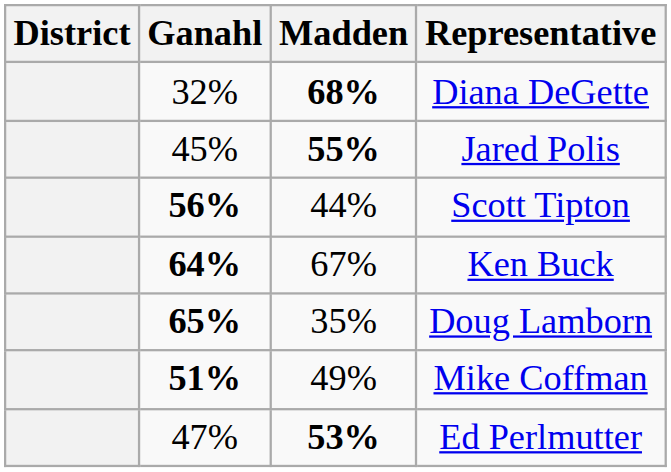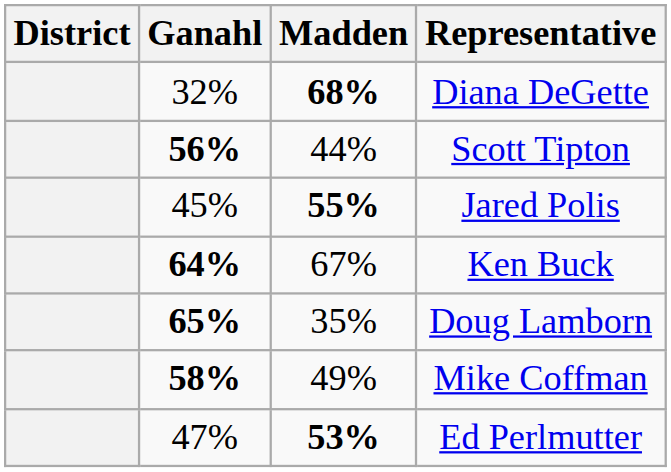rows swapped: Jared Polis <-> Scott Tipton
Mike Coffman | Ganahl: 51% -> 58%
